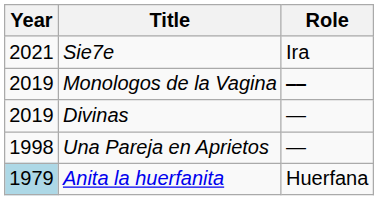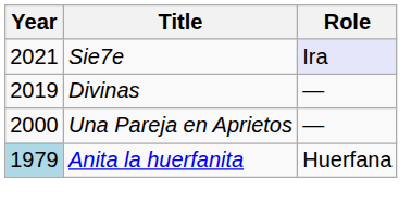Sie7e | Role: no background -> lavender background
- row: 2019 | Monologos de la Vagina | ⎯⎯
Una Pareja en Aprietos | Year: 1998 -> 2000
